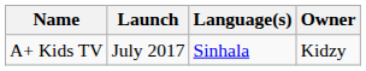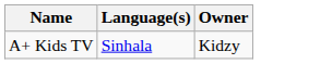- column: Launch | July 2017
